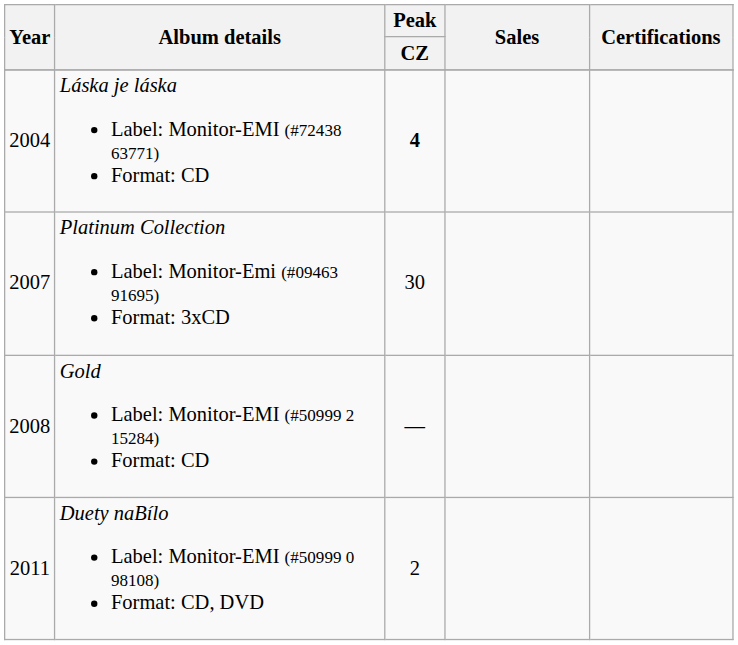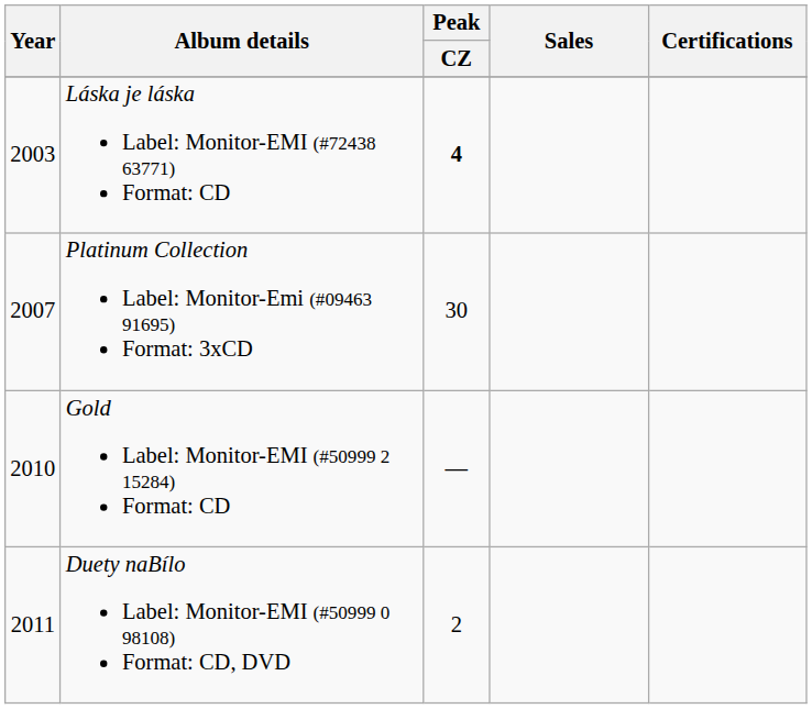Láska je láska Label: Monitor-EMI (#72438 63771) Format: CD | Year: 2004 -> 2003
Gold Label: Monitor-EMI (#50999 2 15284) Format: CD | Year: 2008 -> 2010
